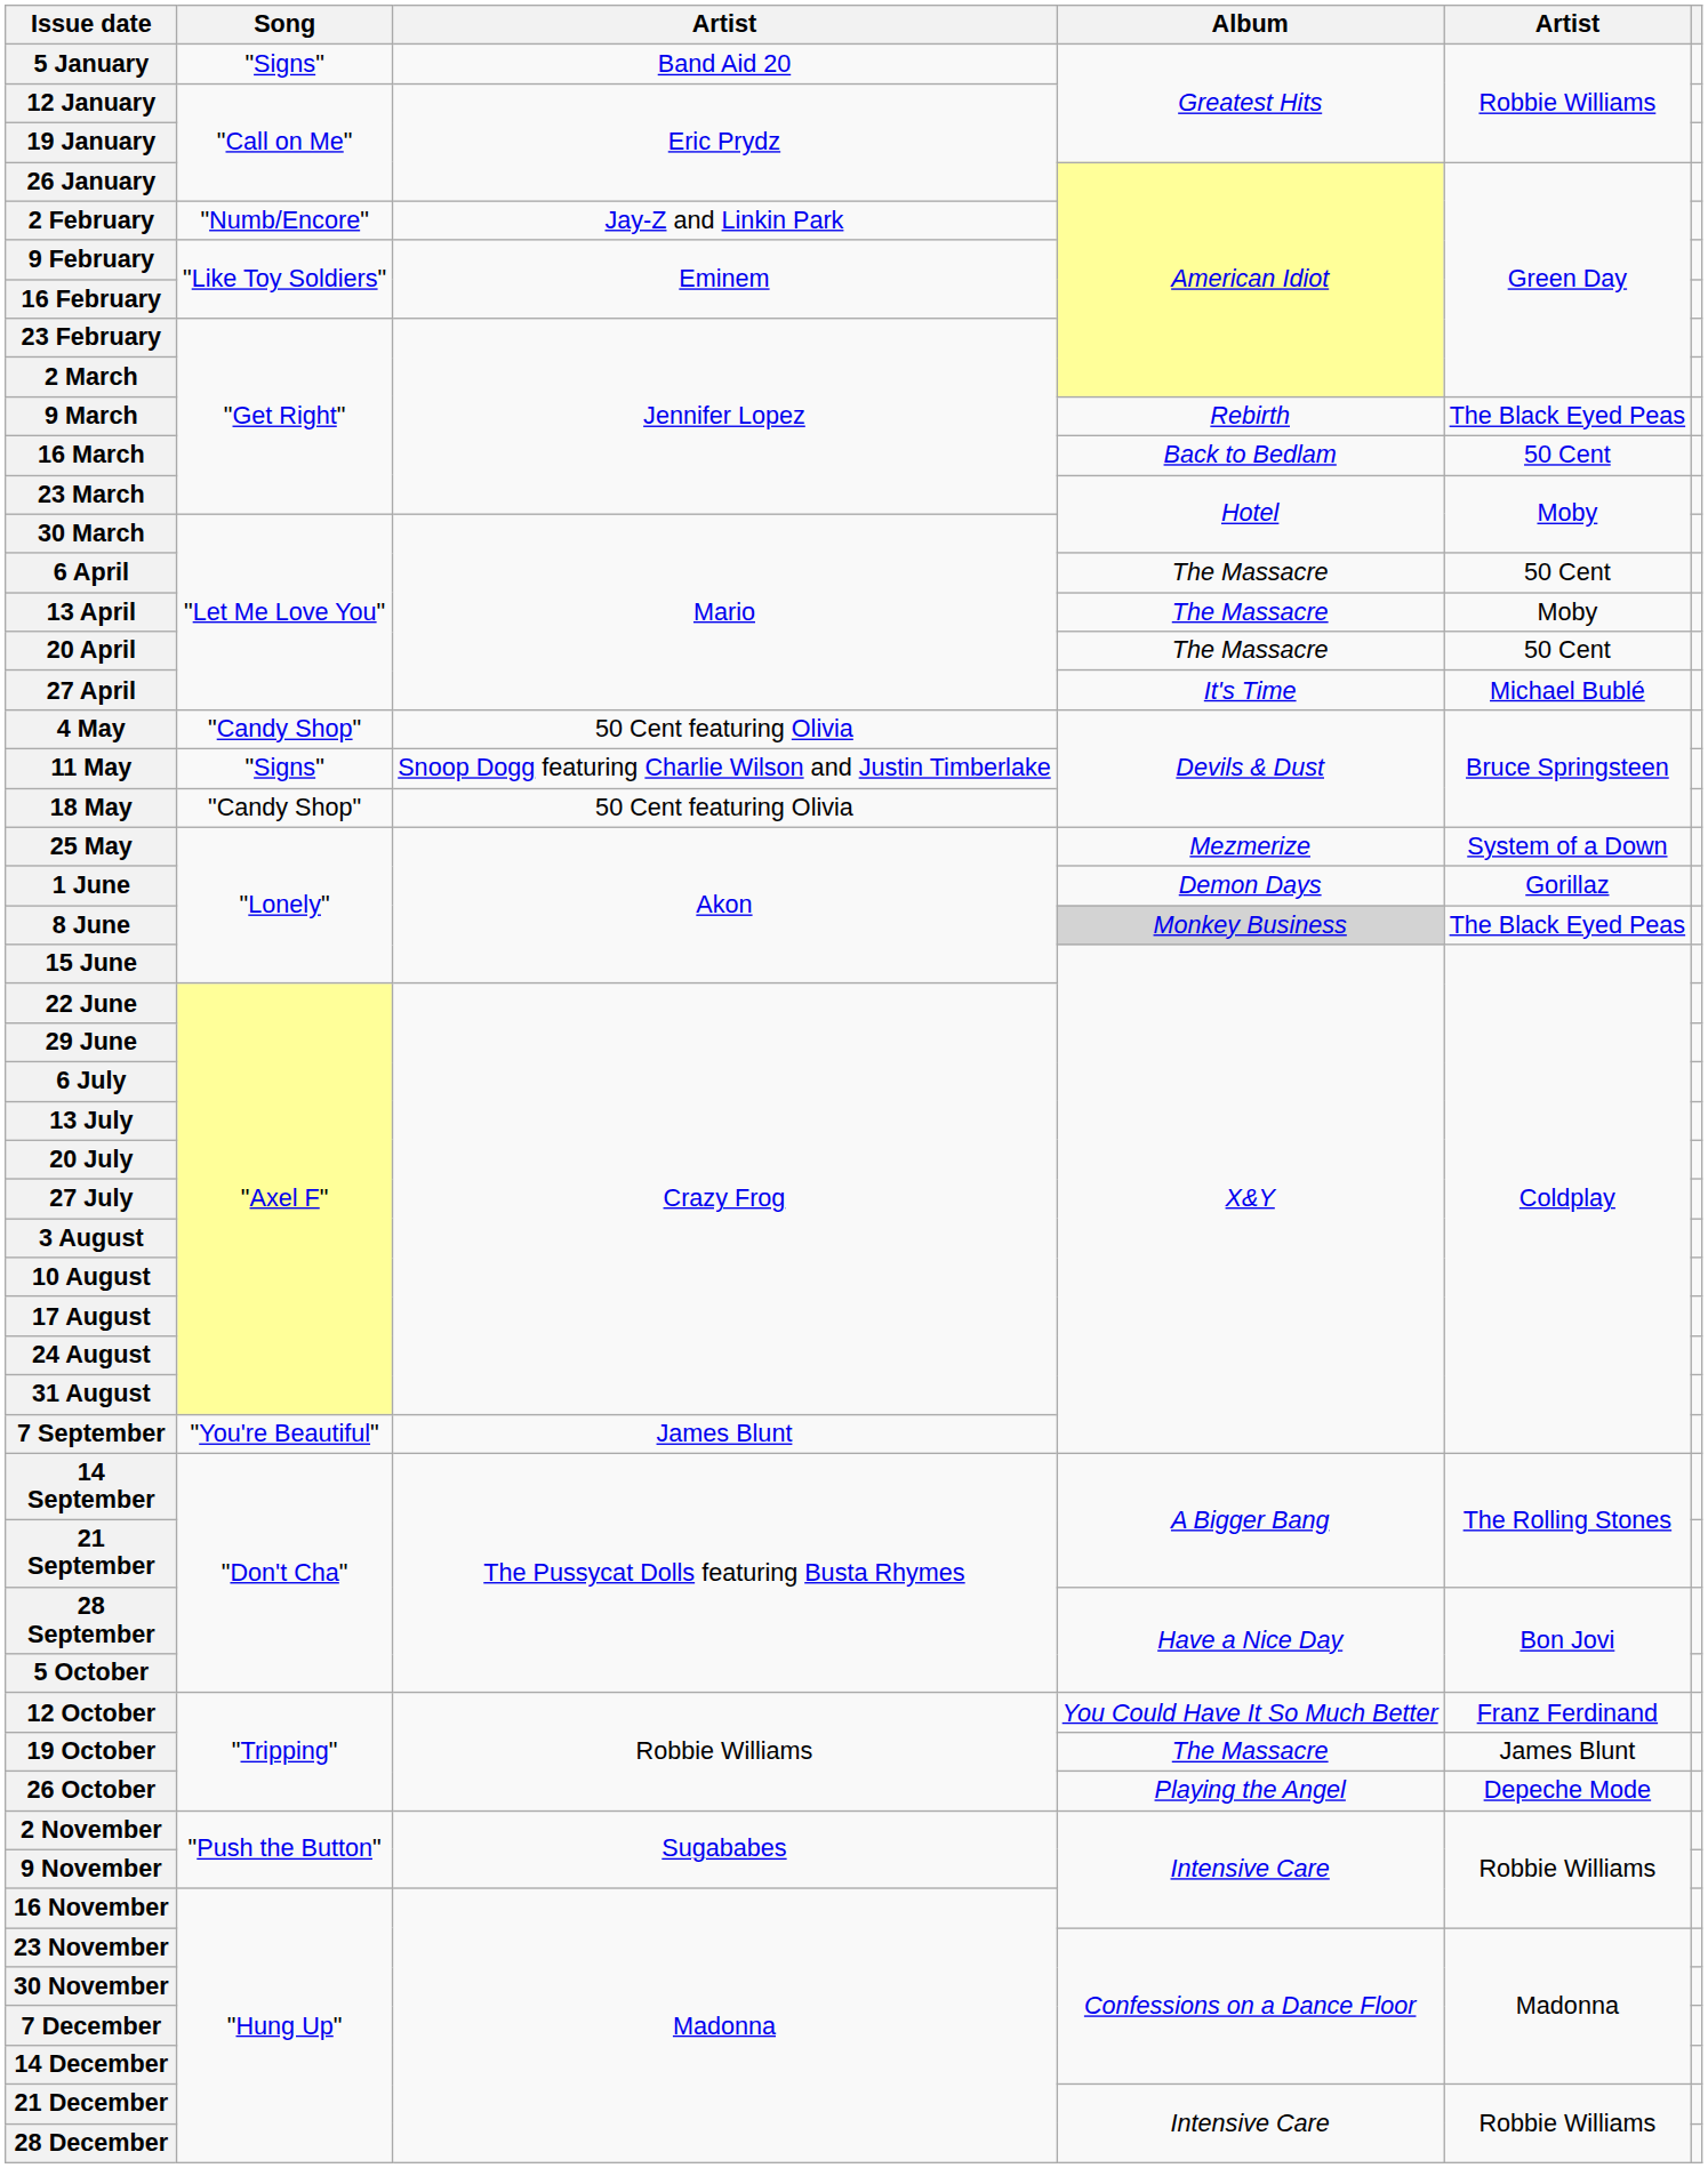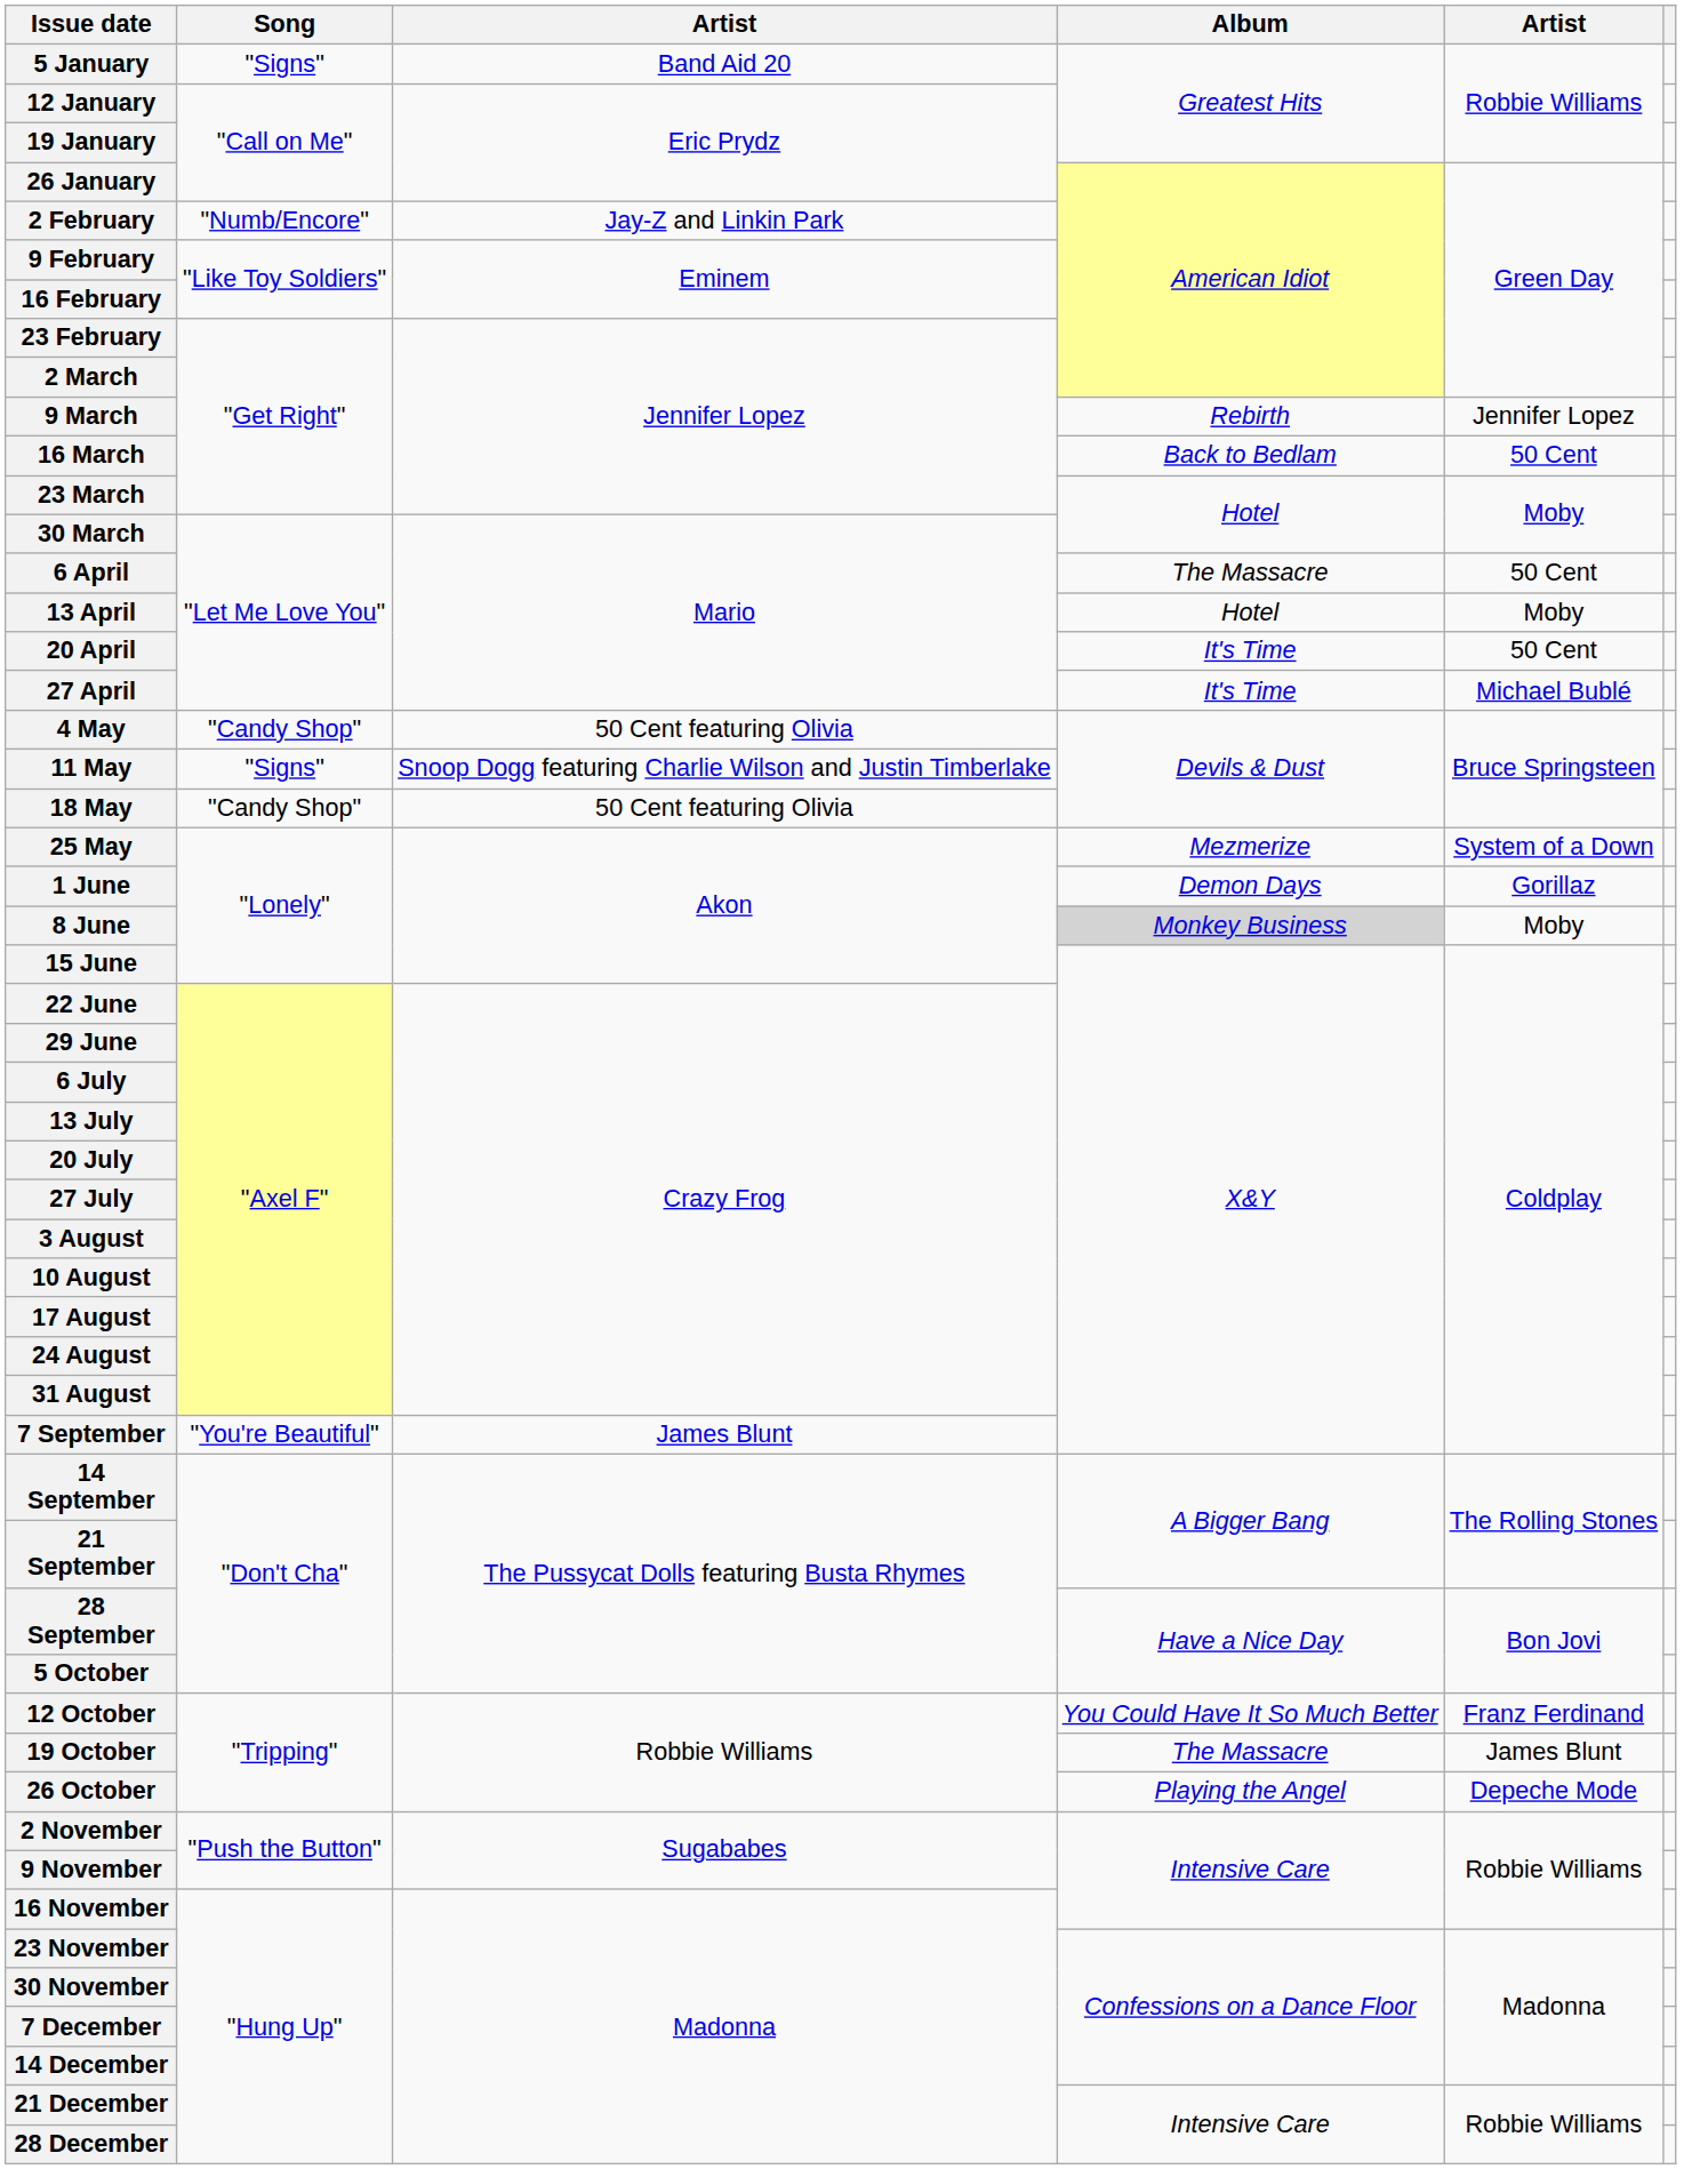9 March | column 5: The Black Eyed Peas -> Jennifer Lopez
13 April | Album: The Massacre -> Hotel
20 April | Album: The Massacre -> It's Time
8 June | column 5: The Black Eyed Peas -> Moby
